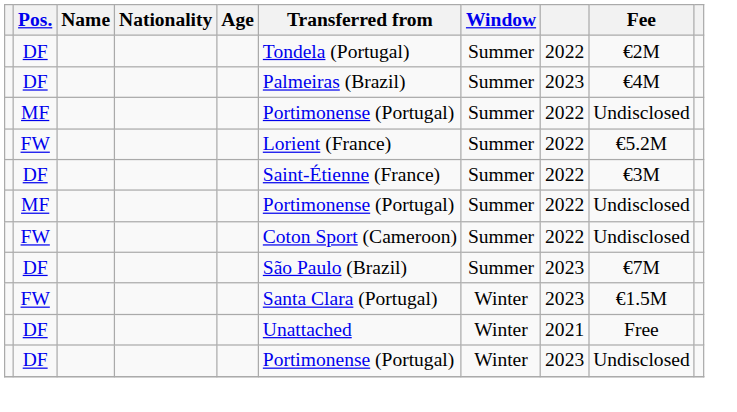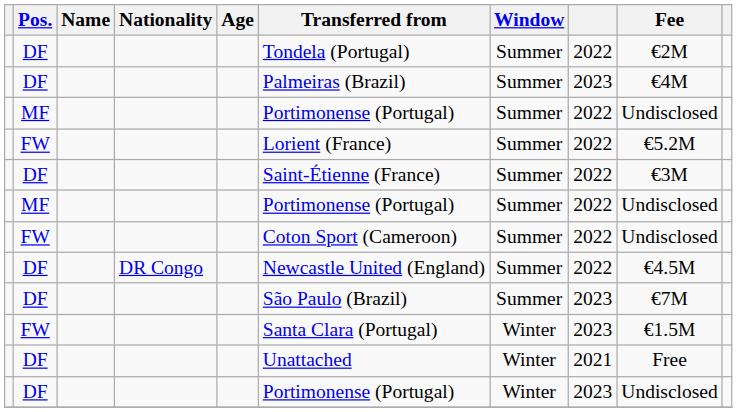+ row: DF | DR Congo | Newcastle United (England) | Summer | 2022 | €4.5M
